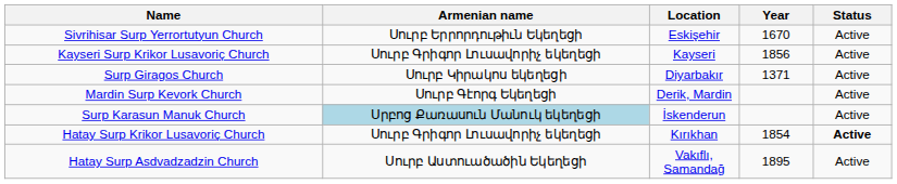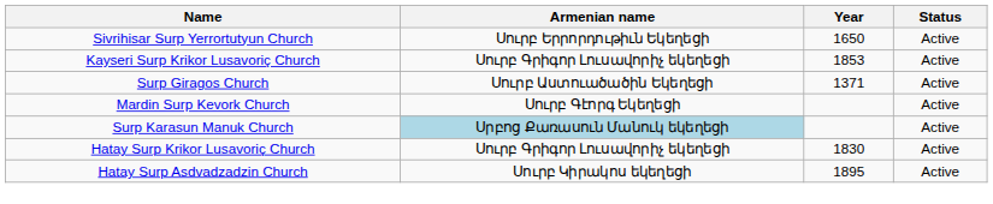- column: Location | Eskişehir | Kayseri | Diyarbakır | Derik, Mardin | İskenderun | Kırıkhan | Vakıflı, Samandağ
Sivrihisar Surp Yerrortutyun Church | Year: 1670 -> 1650
Kayseri Surp Krikor Lusavoriç Church | Year: 1856 -> 1853
Surp Giragos Church | Armenian name: Սուրբ Կիրակոս եկեղեցի -> Սուրբ Աստուածածին Եկեղեցի
Hatay Surp Krikor Lusavoriç Church | Year: 1854 -> 1830
Hatay Surp Krikor Lusavoriç Church | Status: bold -> normal
Hatay Surp Asdvadzadzin Church | Armenian name: Սուրբ Աստուածածին Եկեղեցի -> Սուրբ Կիրակոս եկեղեցի
